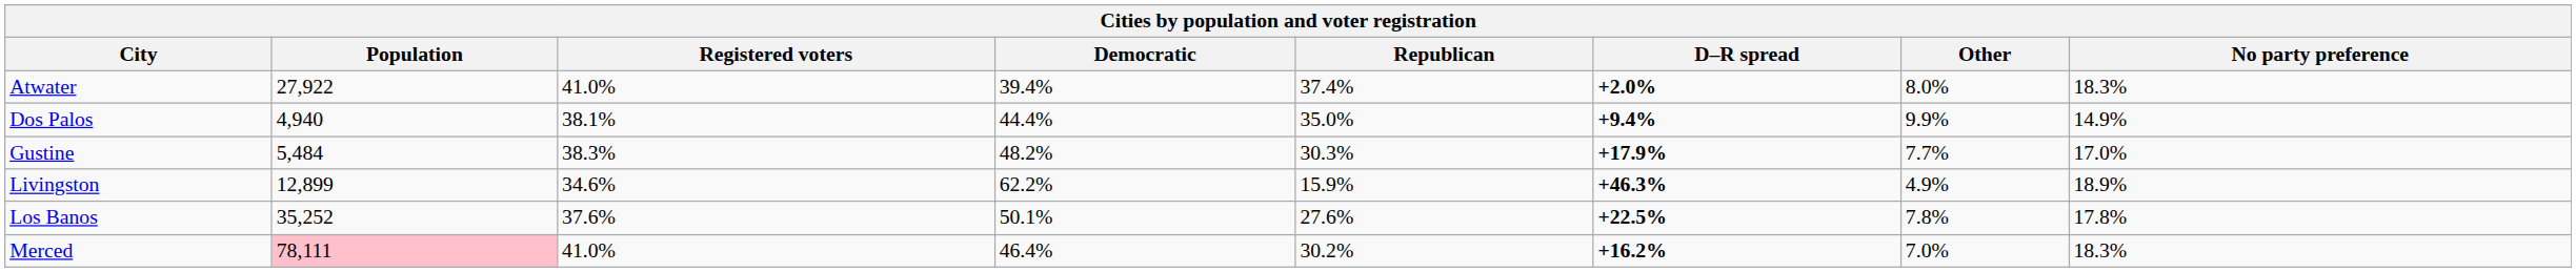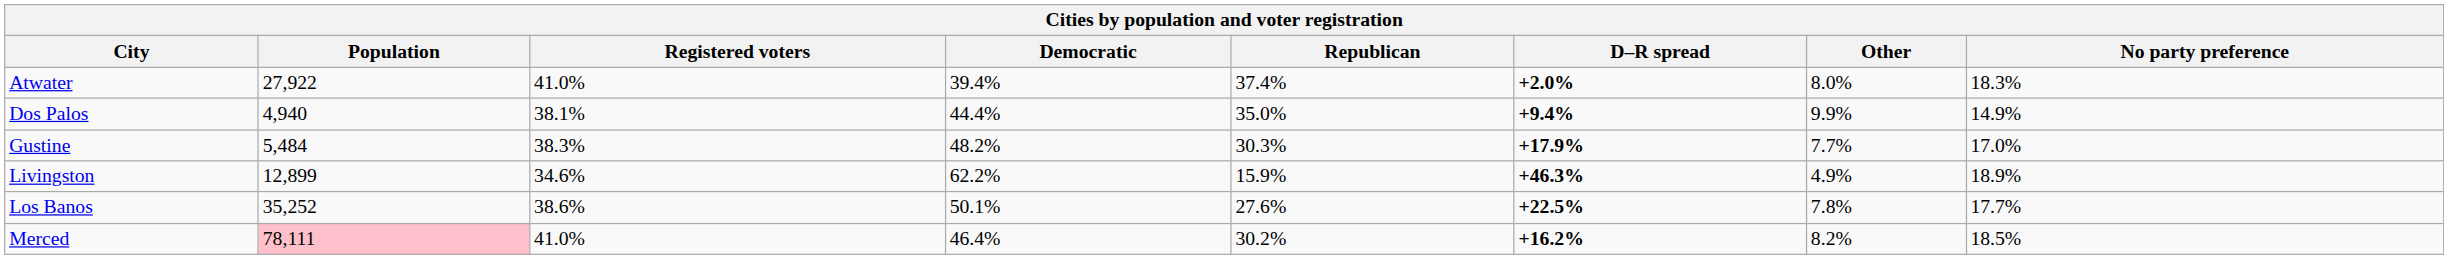Los Banos | Registered voters: 37.6% -> 38.6%
Los Banos | No party preference: 17.8% -> 17.7%
Merced | Other: 7.0% -> 8.2%
Merced | No party preference: 18.3% -> 18.5%
